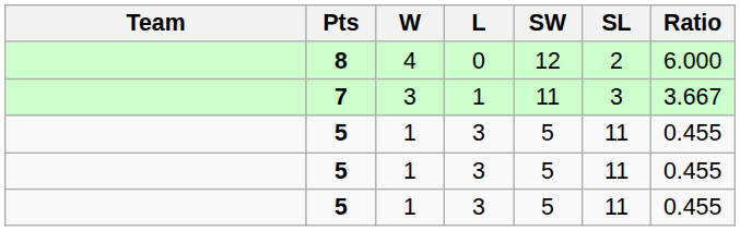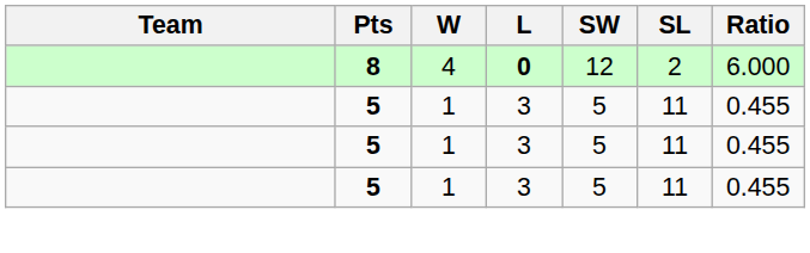8 | L: normal -> bold
- row: 7 | 3 | 1 | 11 | 3 | 3.667
